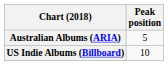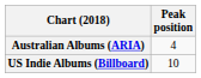Australian Albums (ARIA) | Peak position: 5 -> 4
